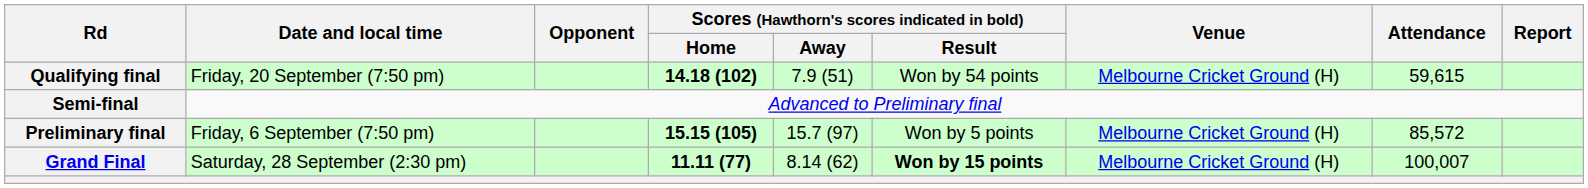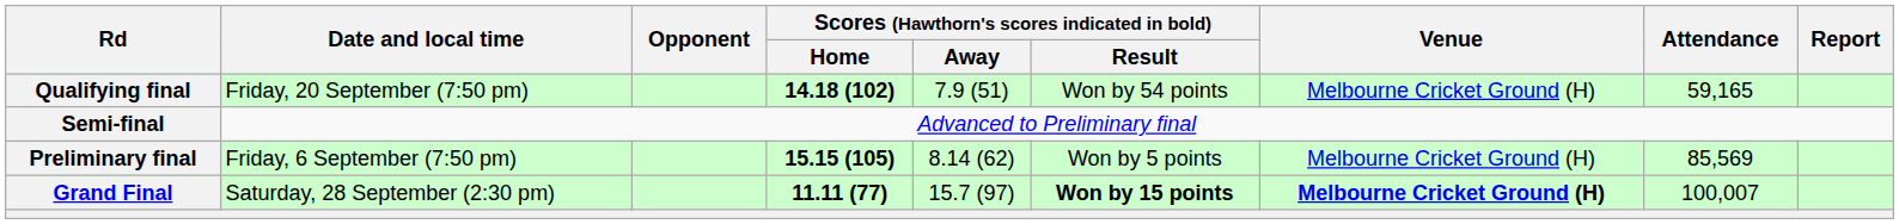Qualifying final | Attendance: 59,615 -> 59,165
Preliminary final | Scores (Hawthorn's scores indicated in bold) / Away: 15.7 (97) -> 8.14 (62)
Preliminary final | Attendance: 85,572 -> 85,569
Grand Final | Scores (Hawthorn's scores indicated in bold) / Away: 8.14 (62) -> 15.7 (97)
Grand Final | Venue: normal -> bold
